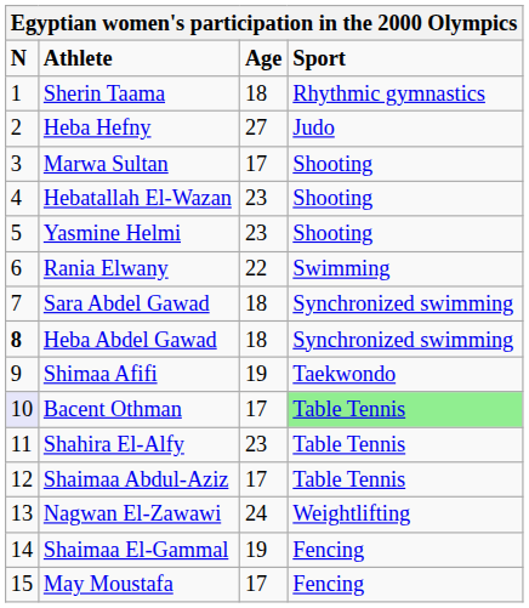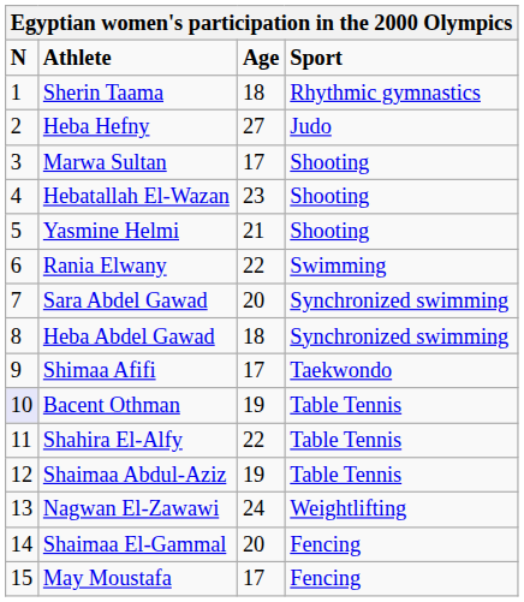Yasmine Helmi | Age: 23 -> 21
Sara Abdel Gawad | Age: 18 -> 20
Heba Abdel Gawad | N: bold -> normal
Shimaa Afifi | Age: 19 -> 17
Bacent Othman | Age: 17 -> 19
Bacent Othman | Sport: lightgreen background -> no background
Shahira El-Alfy | Age: 23 -> 22
Shaimaa Abdul-Aziz | Age: 17 -> 19
Shaimaa El-Gammal | Age: 19 -> 20
